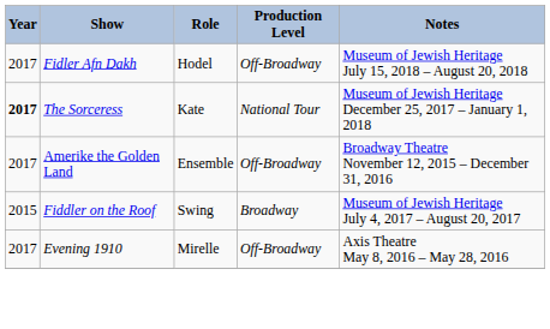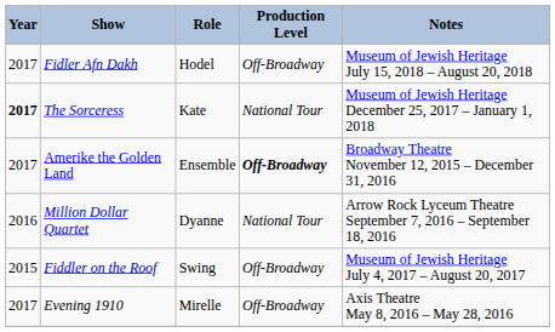Amerike the Golden Land | Production Level: normal -> bold
+ row: 2016 | Million Dollar Quartet | Dyanne | National Tour | Arrow Rock Lyceum Theatre September 7, 2016 – September 18, 2016
Fiddler on the Roof | Production Level: Broadway -> Off-Broadway
